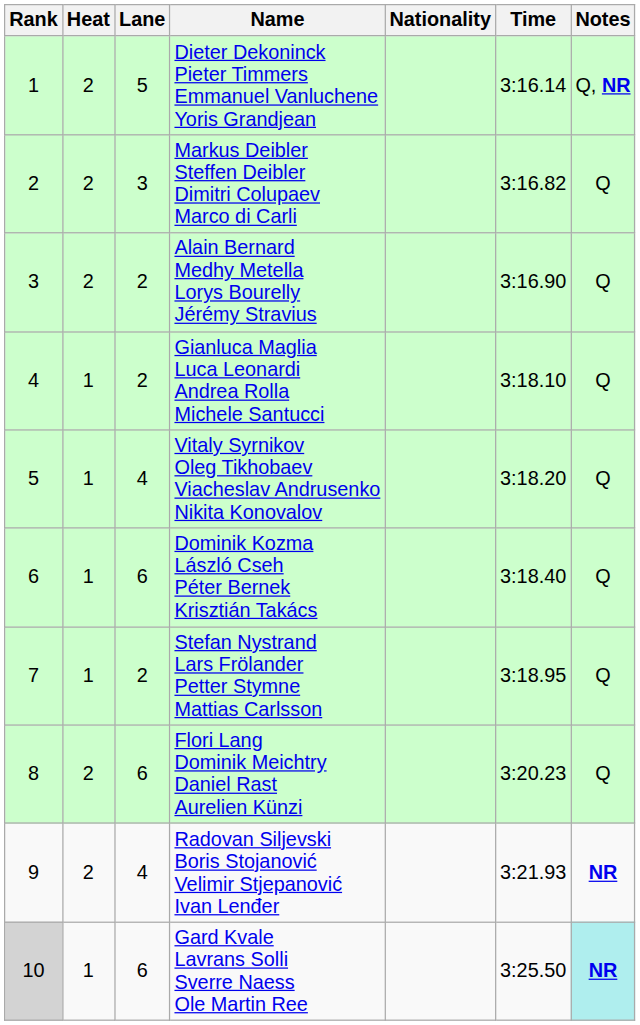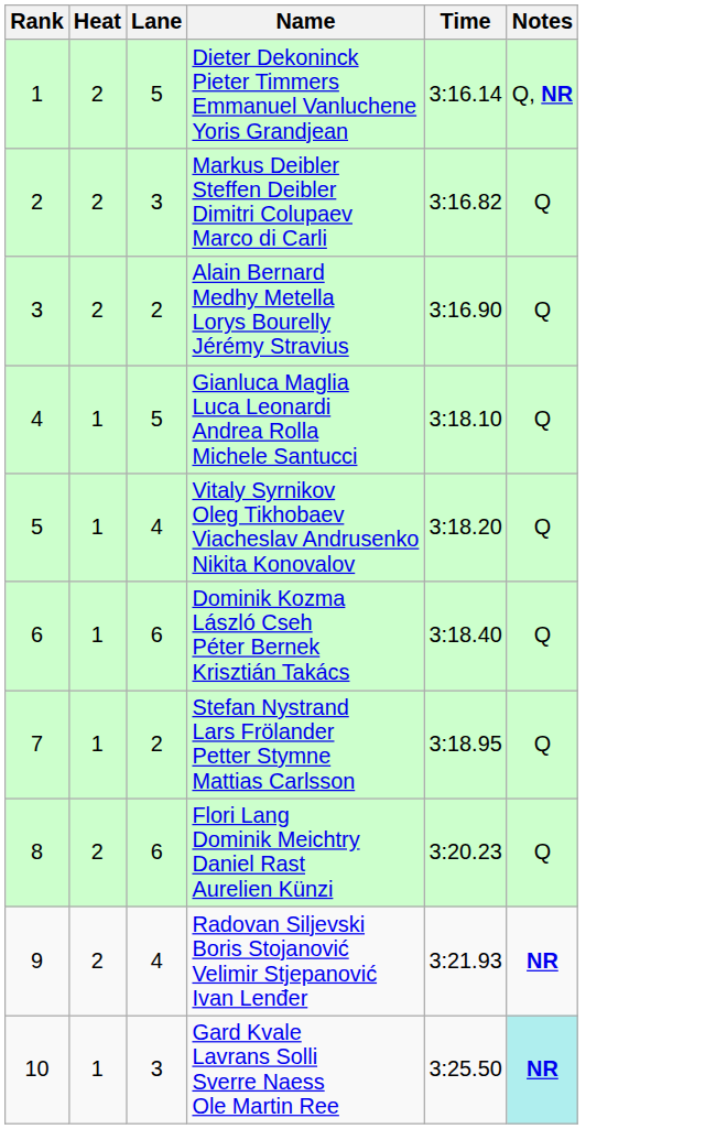- column: Nationality
Gianluca Maglia Luca Leonardi Andrea Rolla Michele Santucci | Lane: 2 -> 5
Gard Kvale Lavrans Solli Sverre Naess Ole Martin Ree | Rank: lightgrey background -> no background
Gard Kvale Lavrans Solli Sverre Naess Ole Martin Ree | Lane: 6 -> 3
